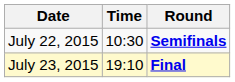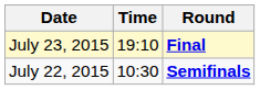rows swapped: July 22, 2015 <-> July 23, 2015
